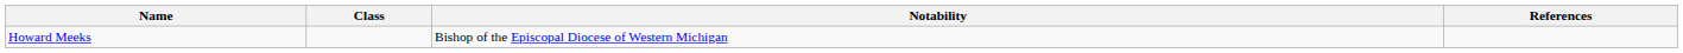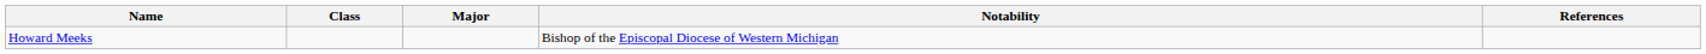+ column: Major
